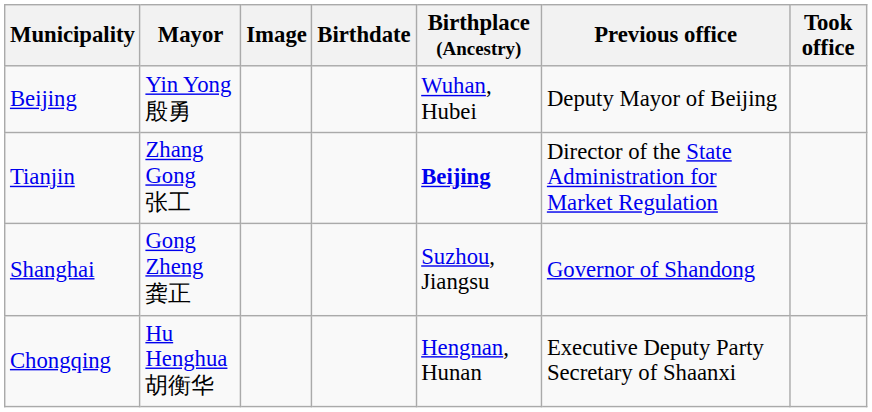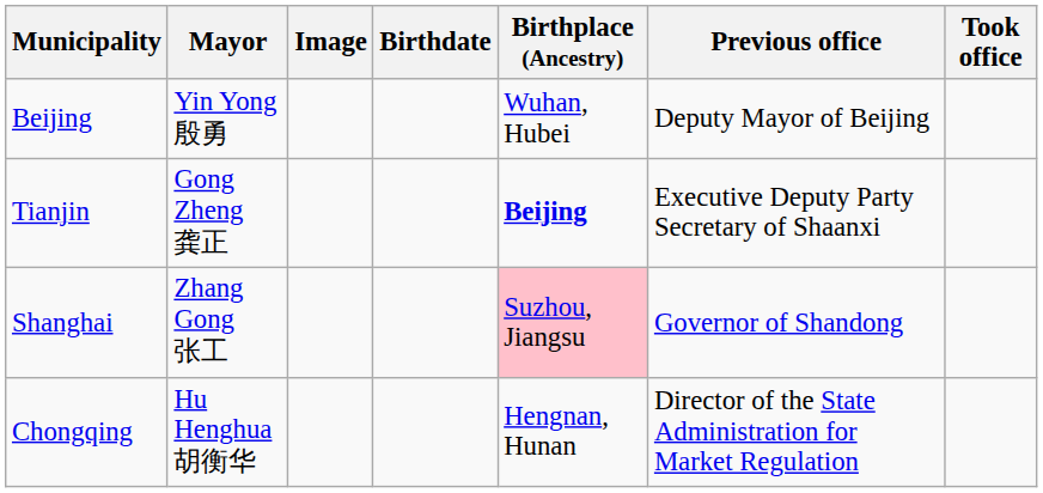Tianjin | Mayor: Zhang Gong 张工 -> Gong Zheng 龚正
Tianjin | Previous office: Director of the State Administration for Market Regulation -> Executive Deputy Party Secretary of Shaanxi
Shanghai | Mayor: Gong Zheng 龚正 -> Zhang Gong 张工
Shanghai | Birthplace (Ancestry): no background -> pink background
Chongqing | Previous office: Executive Deputy Party Secretary of Shaanxi -> Director of the State Administration for Market Regulation
